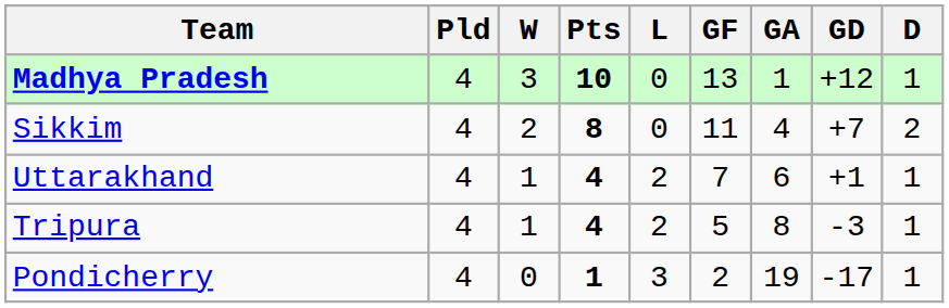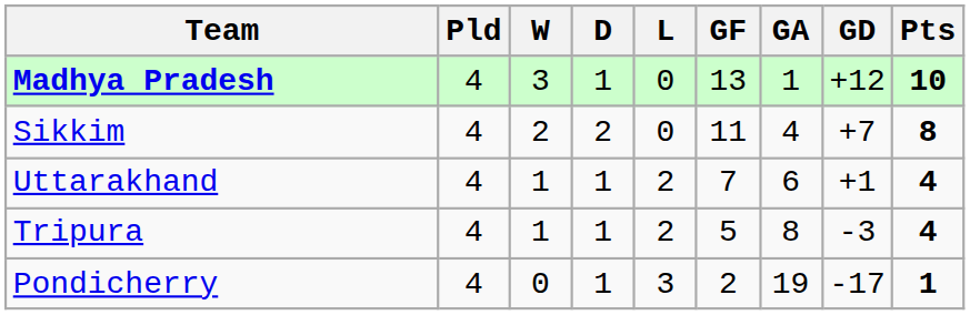columns swapped: D <-> Pts
